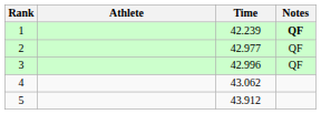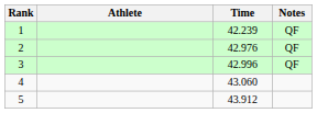1 | Notes: bold -> normal
2 | Time: 42.977 -> 42.976
4 | Time: 43.062 -> 43.060
